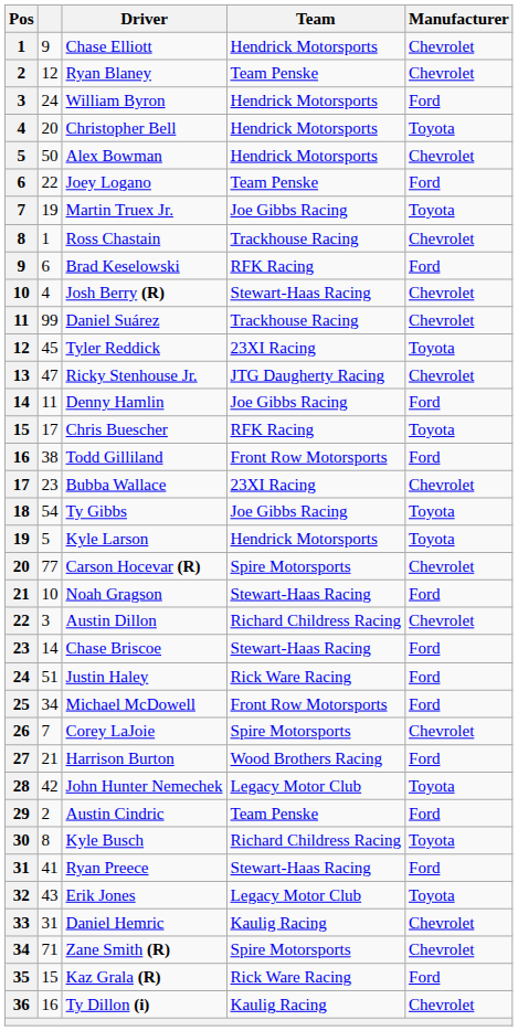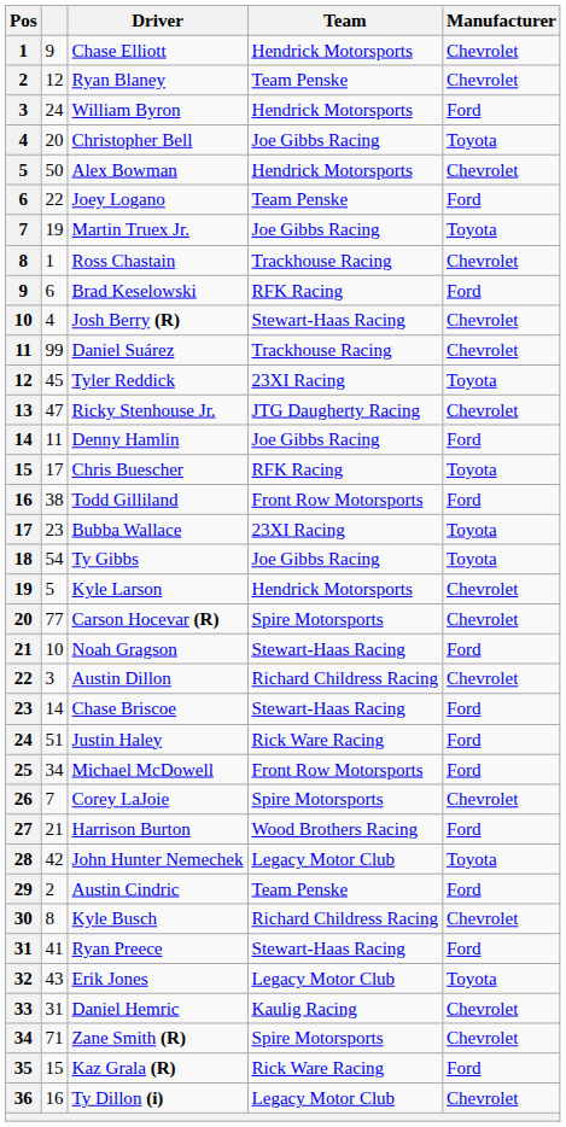Christopher Bell | Team: Hendrick Motorsports -> Joe Gibbs Racing
Bubba Wallace | Manufacturer: Chevrolet -> Toyota
Kyle Larson | Manufacturer: Toyota -> Chevrolet
Kyle Busch | Manufacturer: Toyota -> Chevrolet
Ty Dillon (i) | Team: Kaulig Racing -> Legacy Motor Club
